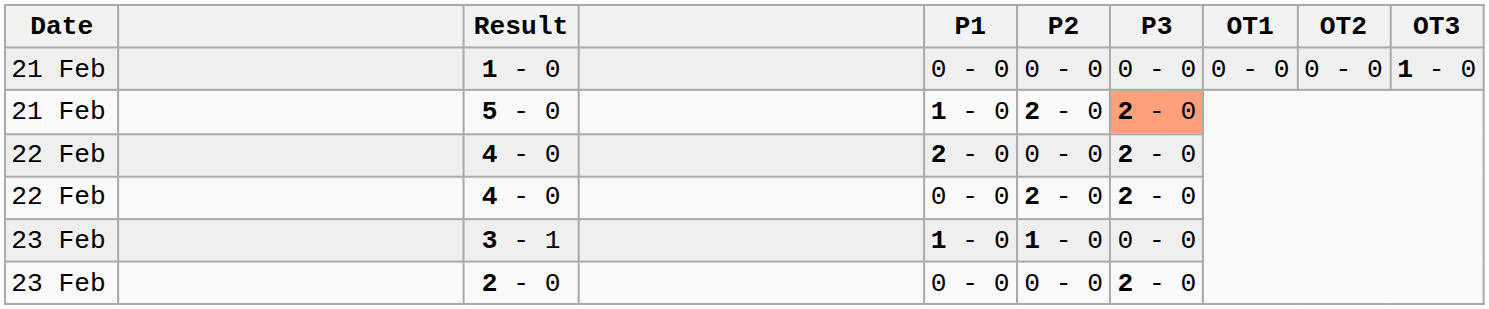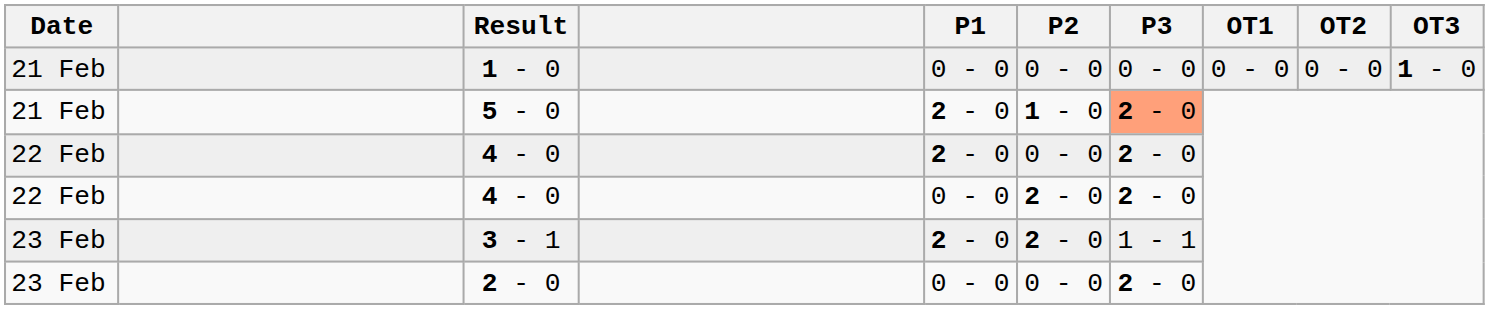5 - 0 | P1: 1 - 0 -> 2 - 0
5 - 0 | P2: 2 - 0 -> 1 - 0
3 - 1 | P1: 1 - 0 -> 2 - 0
3 - 1 | P2: 1 - 0 -> 2 - 0
3 - 1 | P3: 0 - 0 -> 1 - 1
